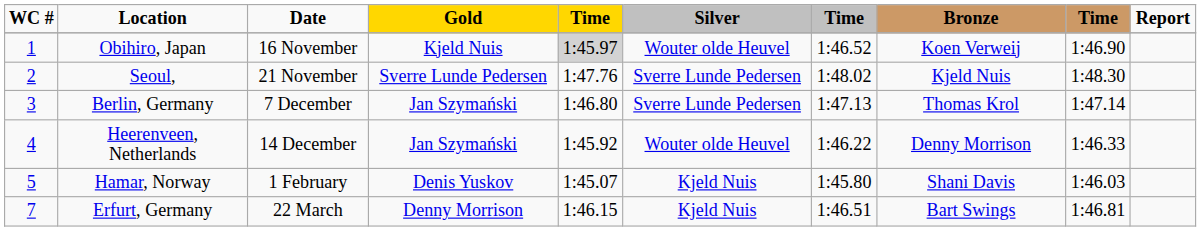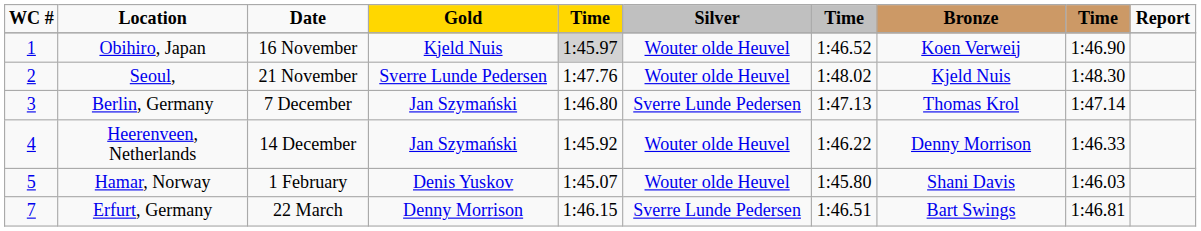Seoul, | Silver: Sverre Lunde Pedersen -> Wouter olde Heuvel
Hamar, Norway | Silver: Kjeld Nuis -> Wouter olde Heuvel
Erfurt, Germany | Silver: Kjeld Nuis -> Sverre Lunde Pedersen
